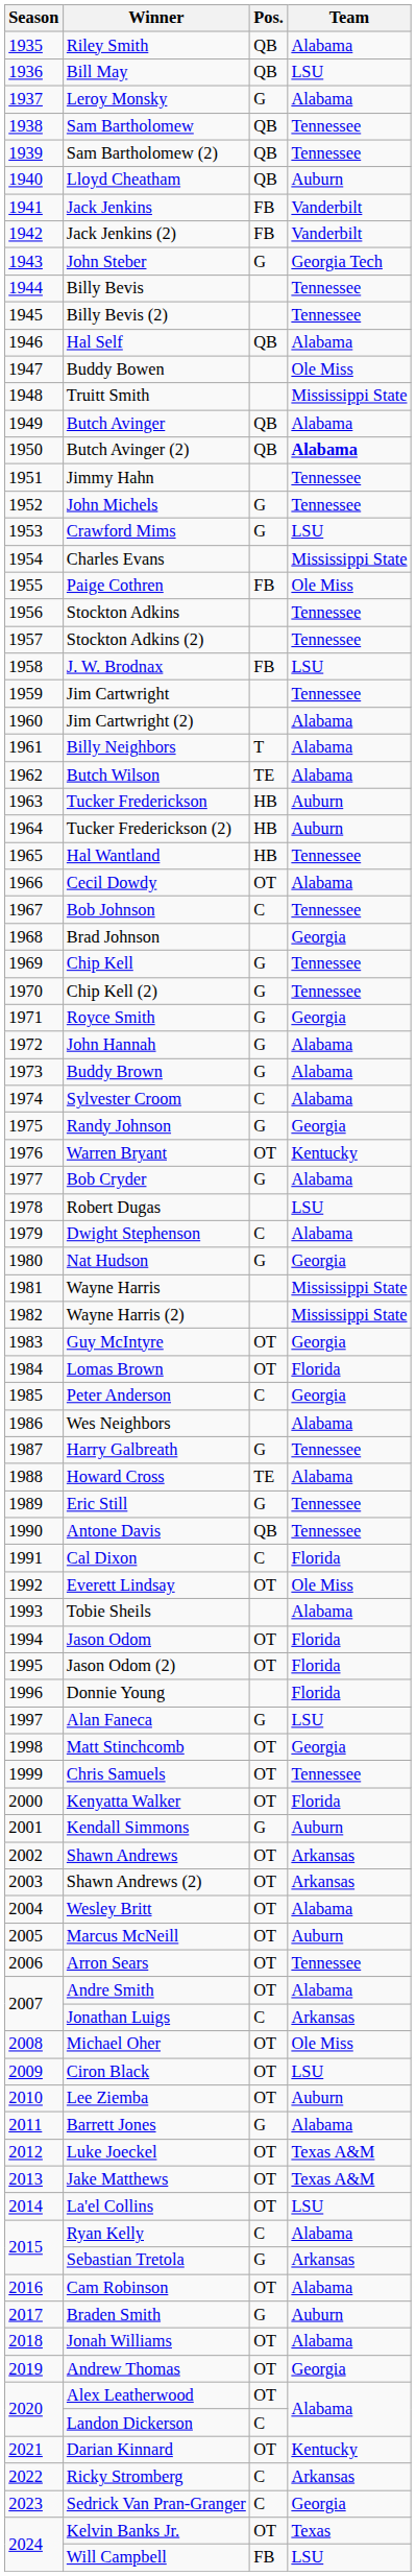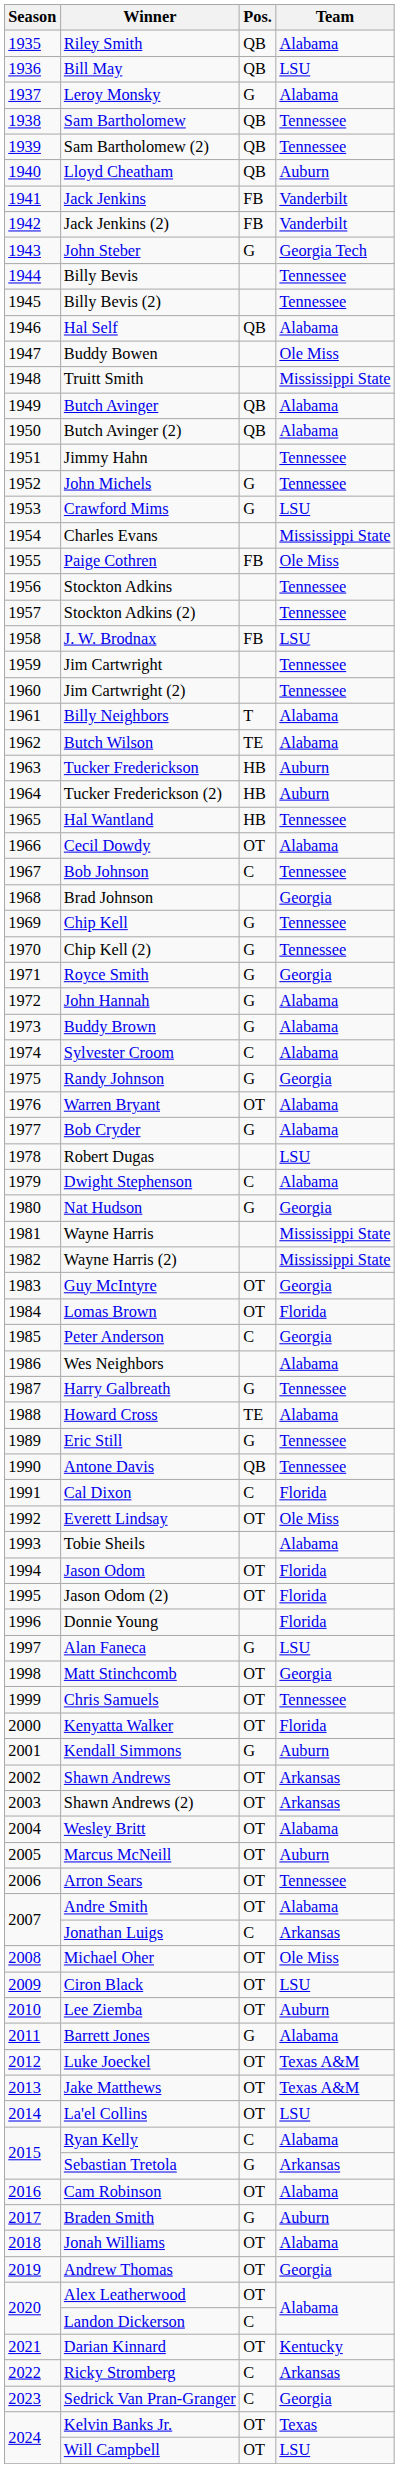Butch Avinger (2) | Team: bold -> normal
Jim Cartwright (2) | Team: Alabama -> Tennessee
Warren Bryant | Team: Kentucky -> Alabama
Will Campbell | Pos.: FB -> OT
